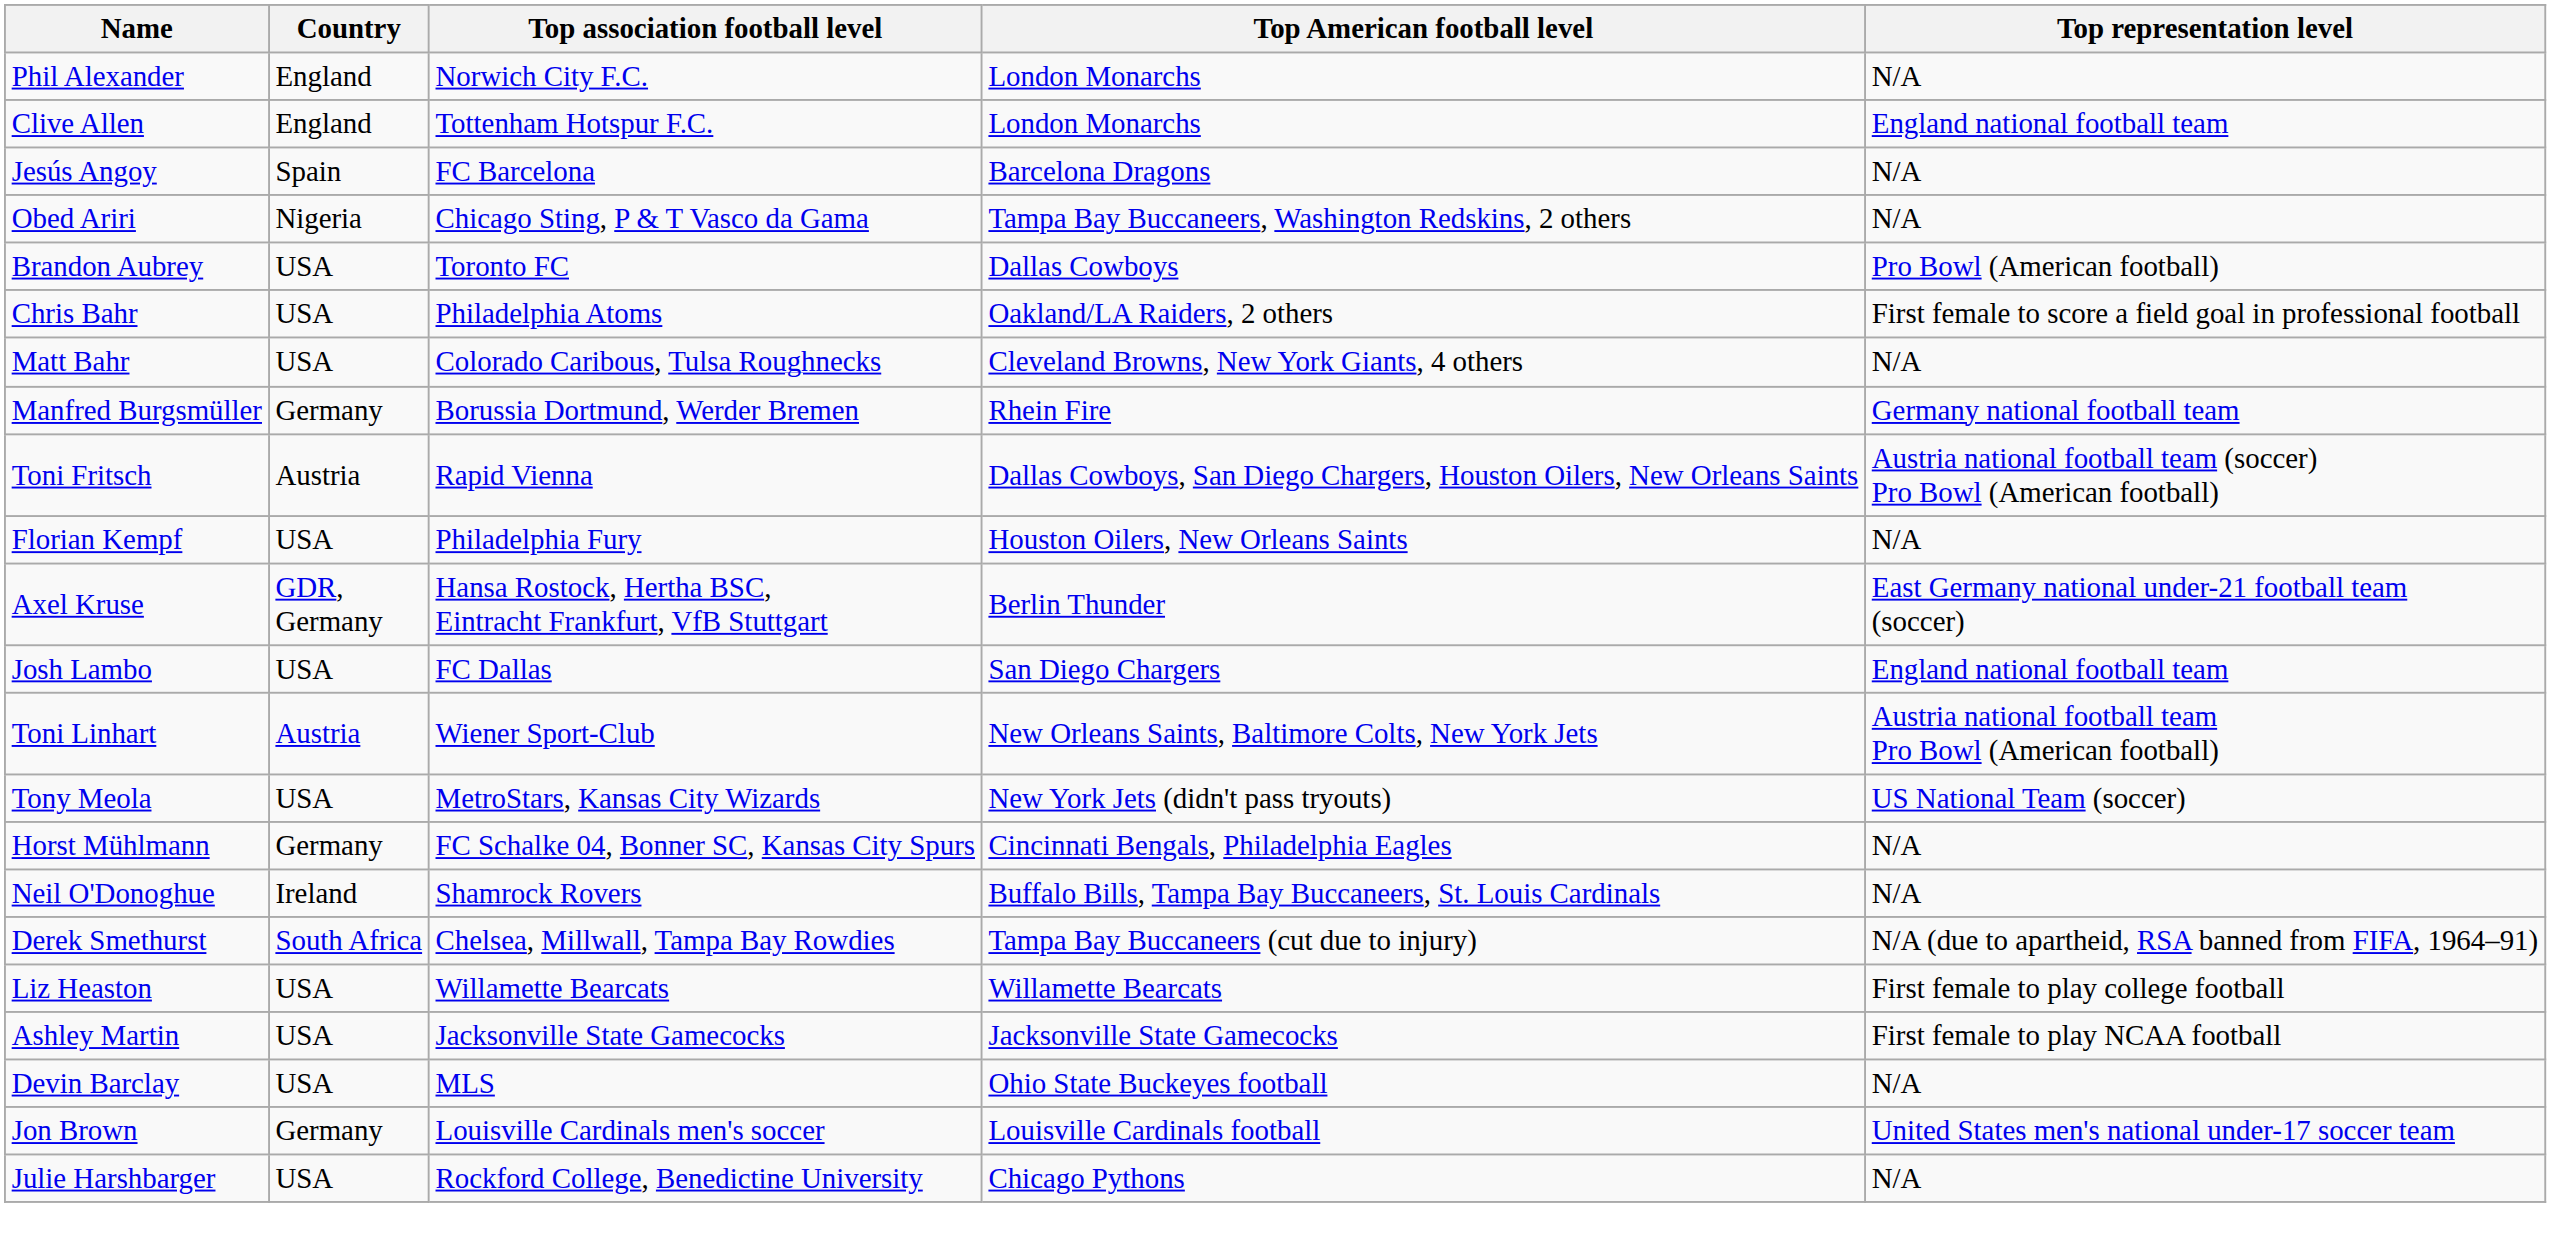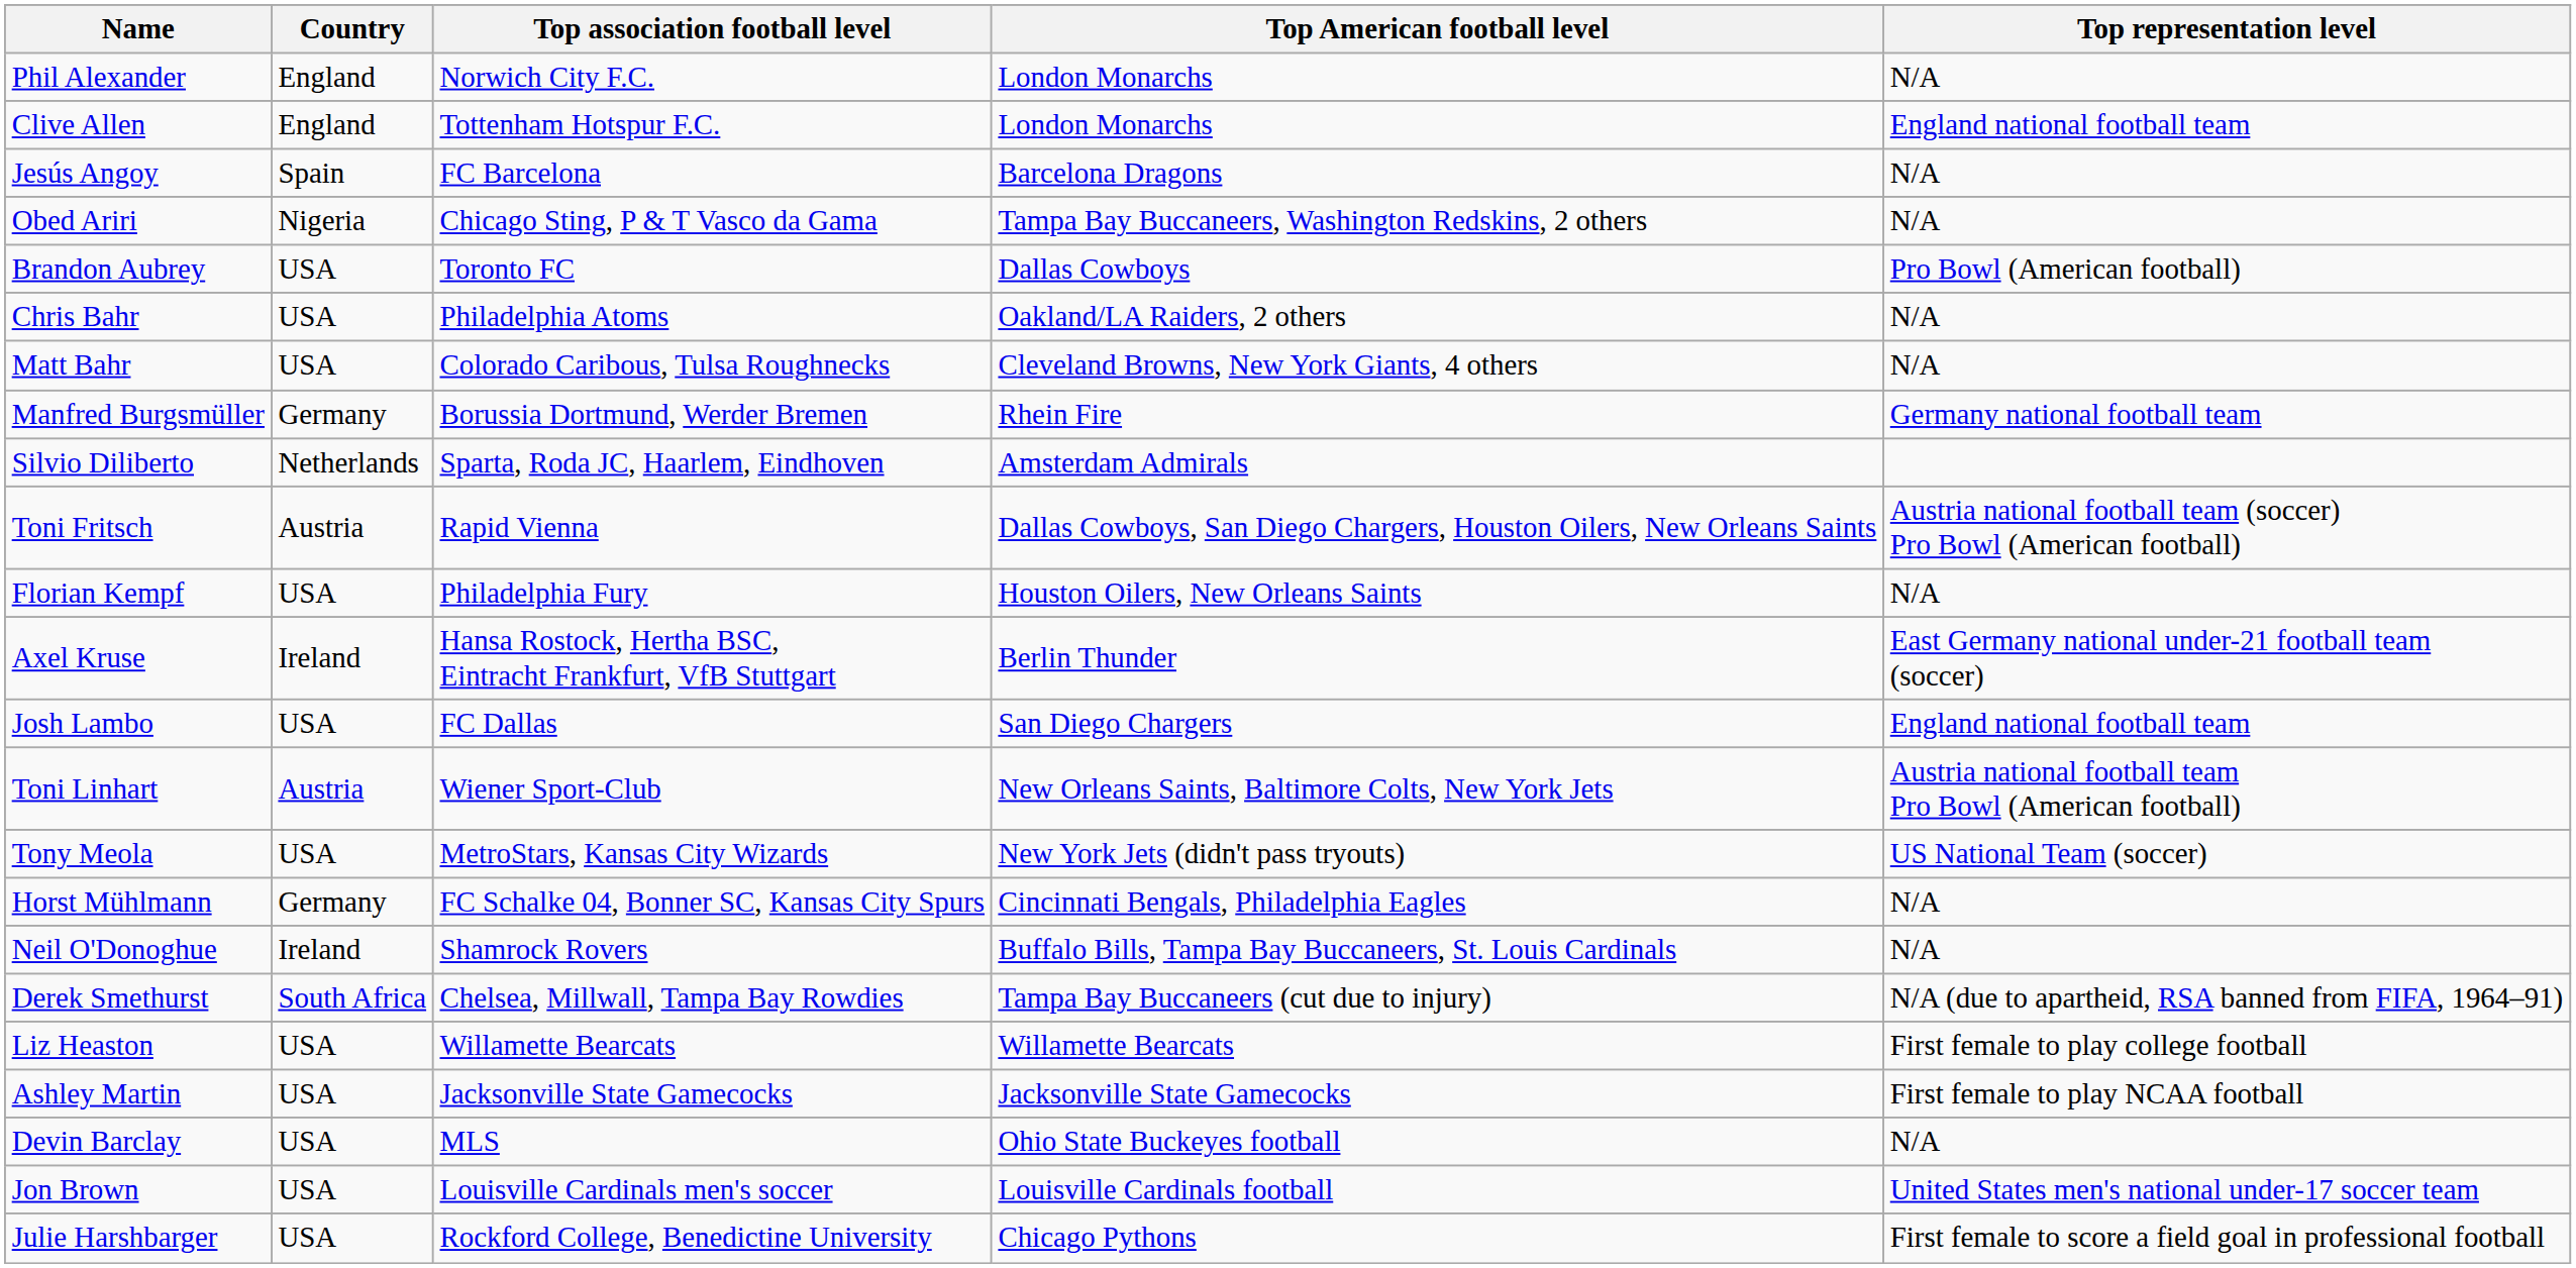Chris Bahr | Top representation level: First female to score a field goal in professional football -> N/A
+ row: Silvio Diliberto | Netherlands | Sparta, Roda JC, Haarlem, Eindhoven | Amsterdam Admirals
Axel Kruse | Country: GDR, Germany -> Ireland
Jon Brown | Country: Germany -> USA
Julie Harshbarger | Top representation level: N/A -> First female to score a field goal in professional football
